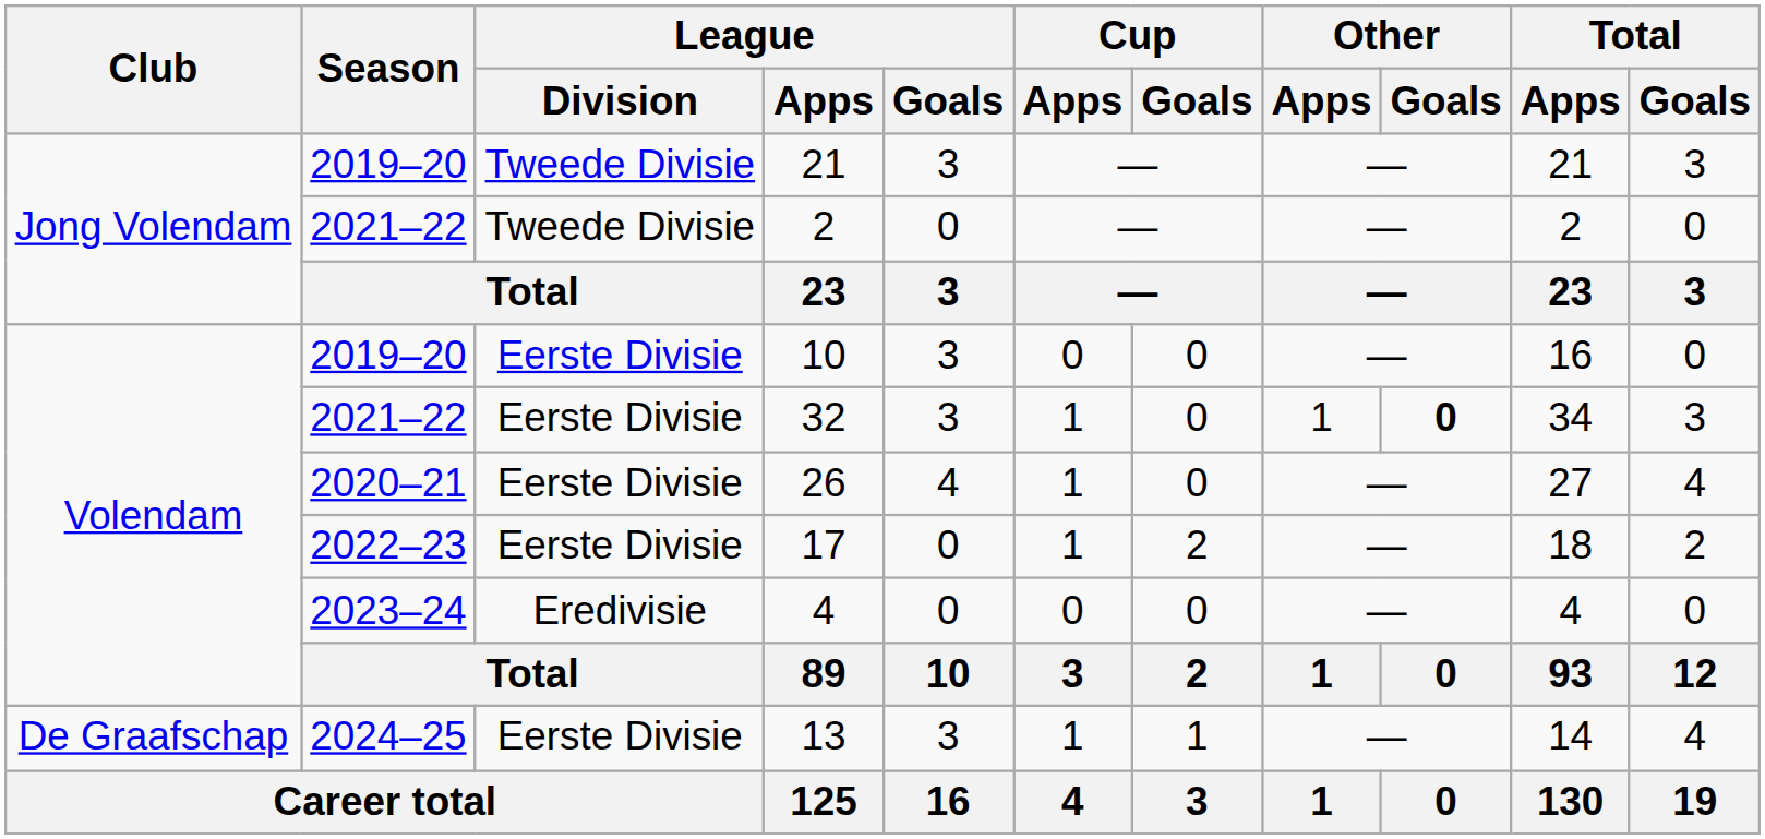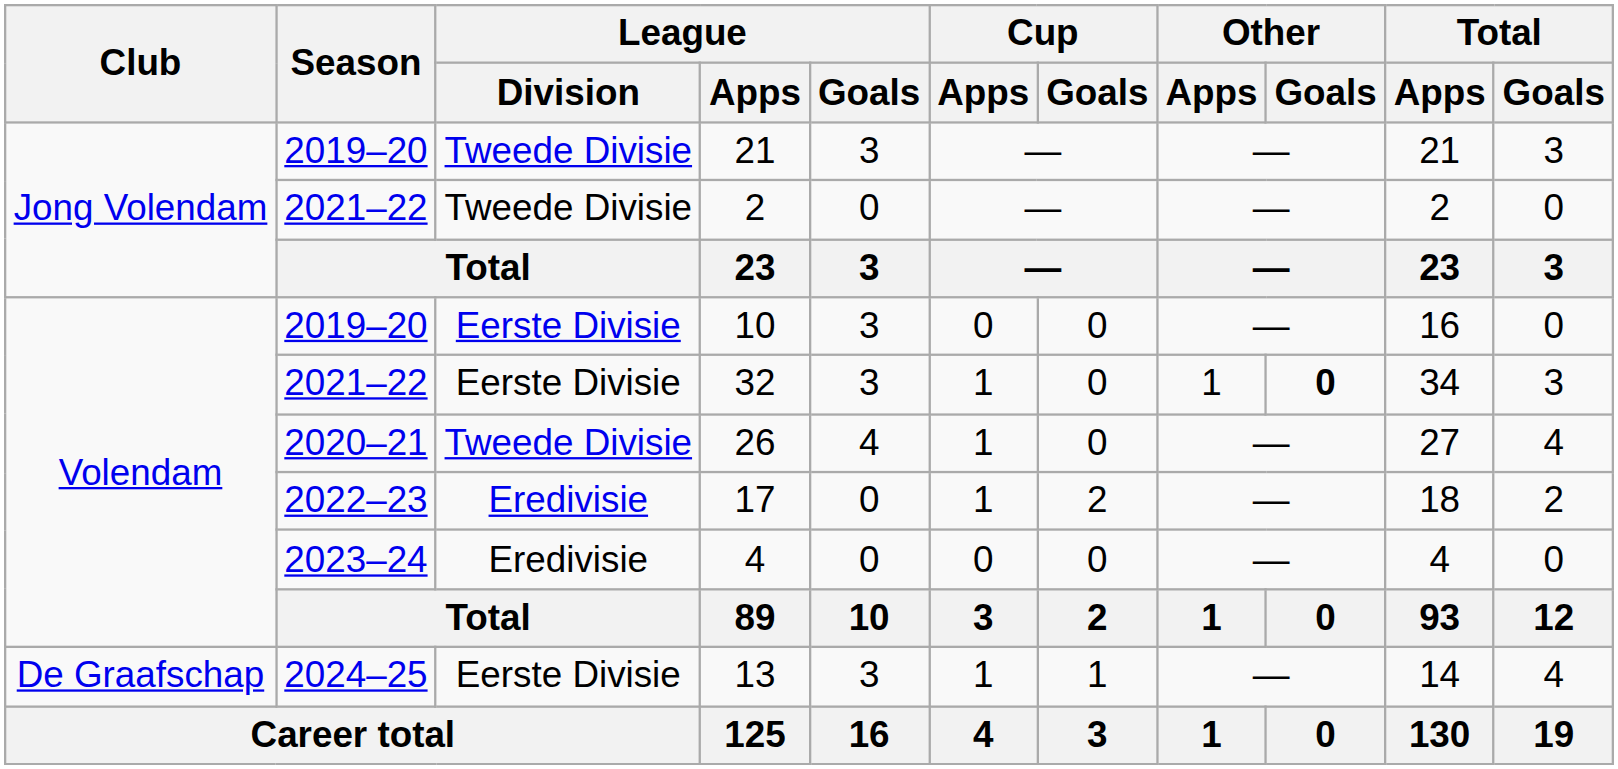26 | League / Division: Eerste Divisie -> Tweede Divisie
17 | League / Division: Eerste Divisie -> Eredivisie
